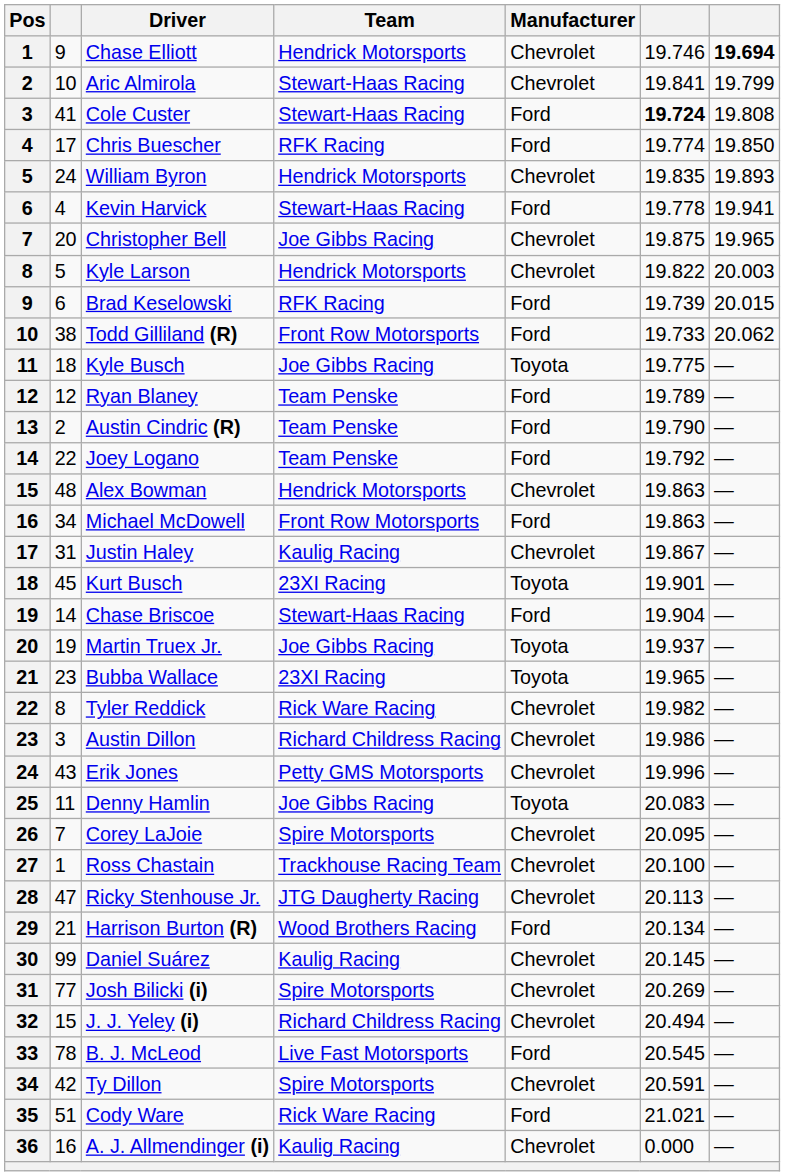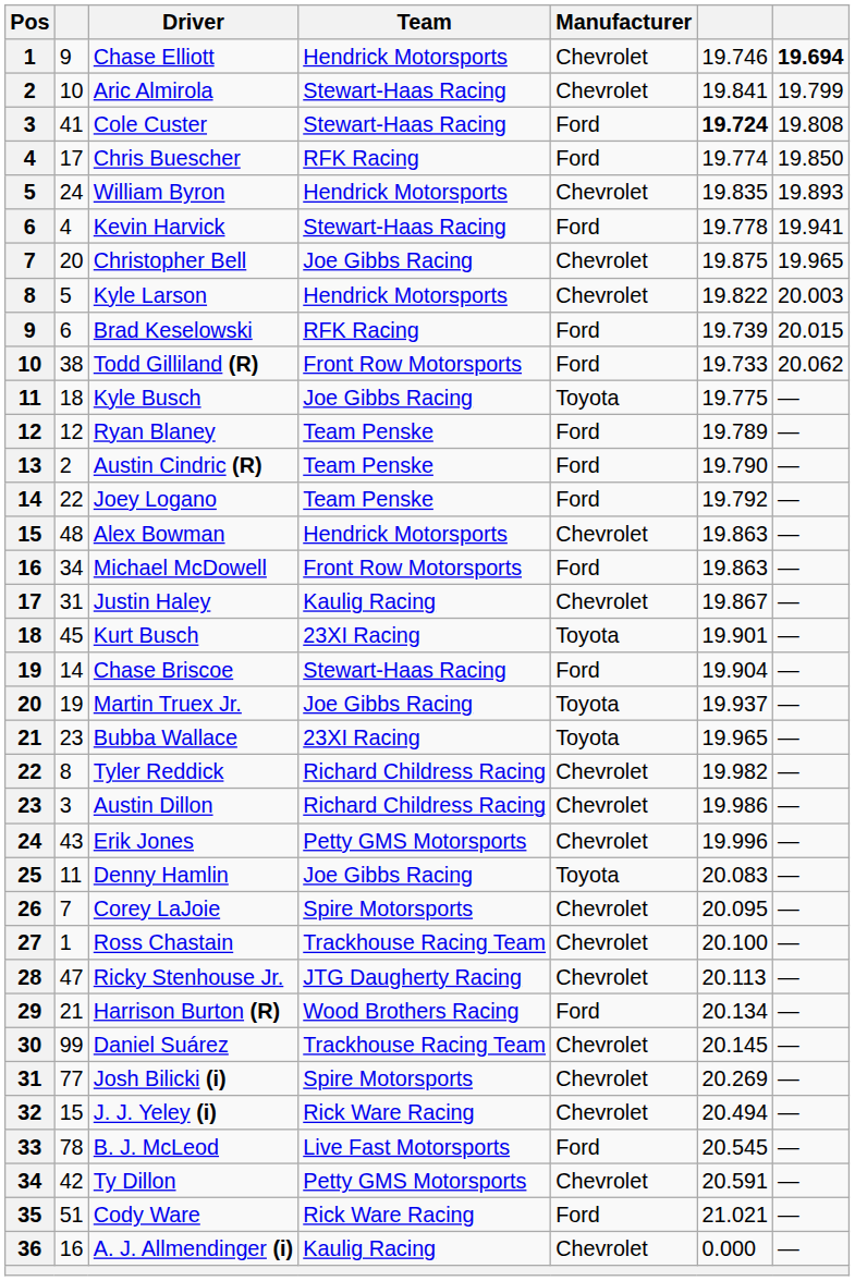Tyler Reddick | Team: Rick Ware Racing -> Richard Childress Racing
Daniel Suárez | Team: Kaulig Racing -> Trackhouse Racing Team
J. J. Yeley (i) | Team: Richard Childress Racing -> Rick Ware Racing
Ty Dillon | Team: Spire Motorsports -> Petty GMS Motorsports
